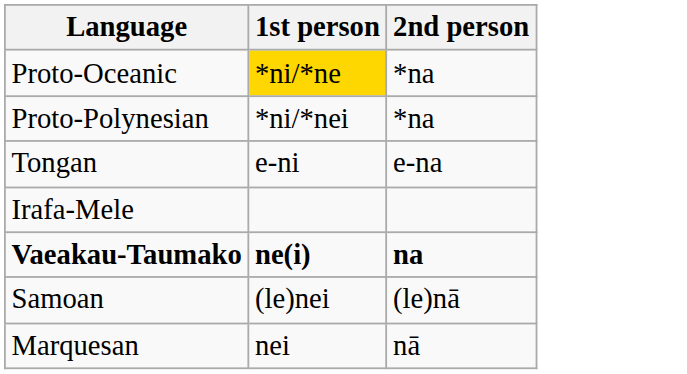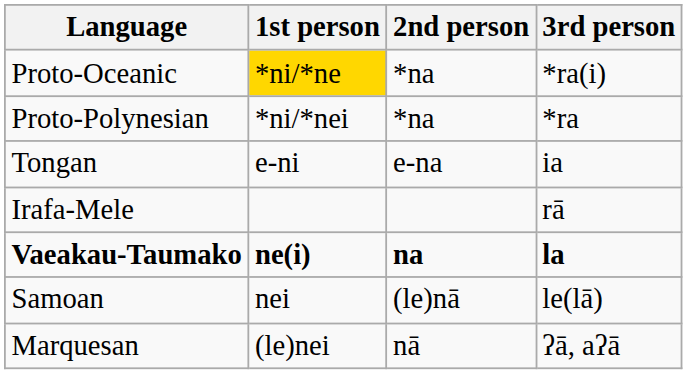+ column: 3rd person | *ra(i) | *ra | ia | rā | la | le(lā) | ʔā, aʔā
Samoan | 1st person: (le)nei -> nei
Marquesan | 1st person: nei -> (le)nei
